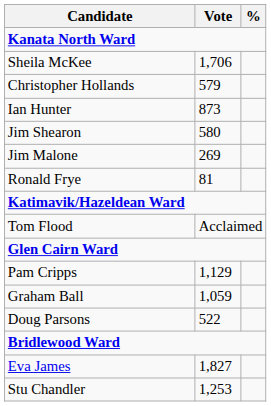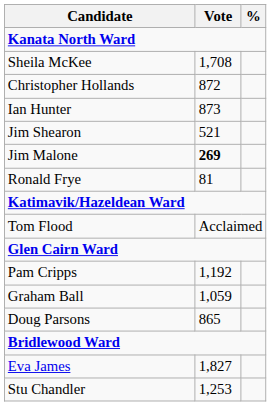Sheila McKee | Vote: 1,706 -> 1,708
Christopher Hollands | Vote: 579 -> 872
Jim Shearon | Vote: 580 -> 521
Jim Malone | Vote: normal -> bold
Pam Cripps | Vote: 1,129 -> 1,192
Doug Parsons | Vote: 522 -> 865
